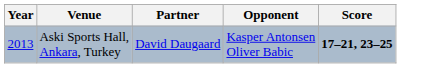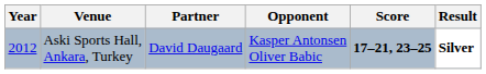+ column: Result | Silver
Aski Sports Hall, Ankara, Turkey | Year: 2013 -> 2012
